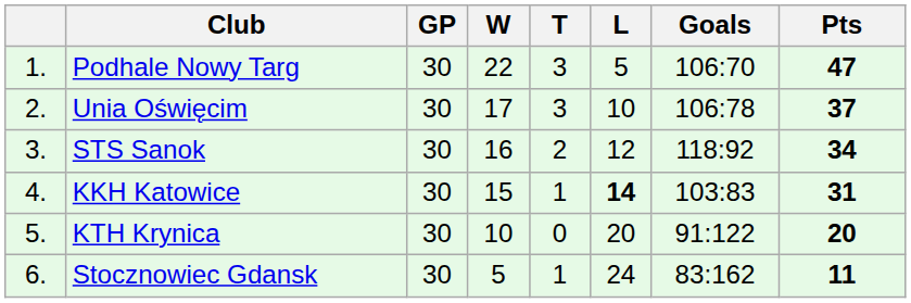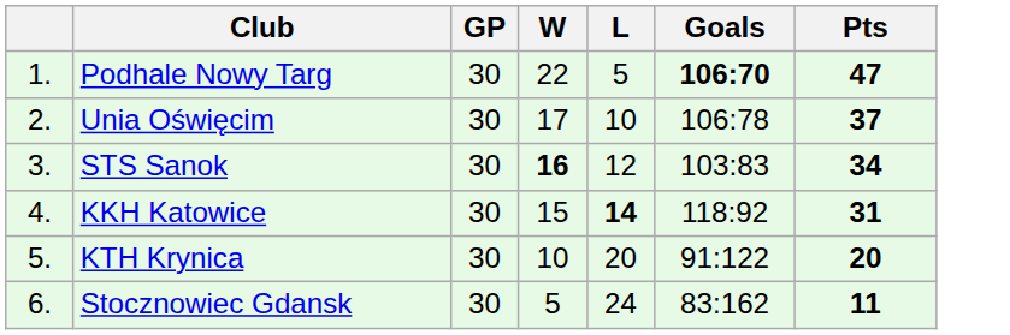- column: T | 3 | 3 | 2 | 1 | 0 | 1
Podhale Nowy Targ | Goals: normal -> bold
STS Sanok | W: normal -> bold
STS Sanok | Goals: 118:92 -> 103:83
KKH Katowice | Goals: 103:83 -> 118:92
